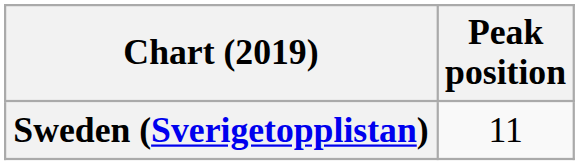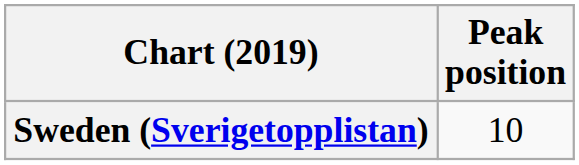Sweden (Sverigetopplistan) | Peak position: 11 -> 10
